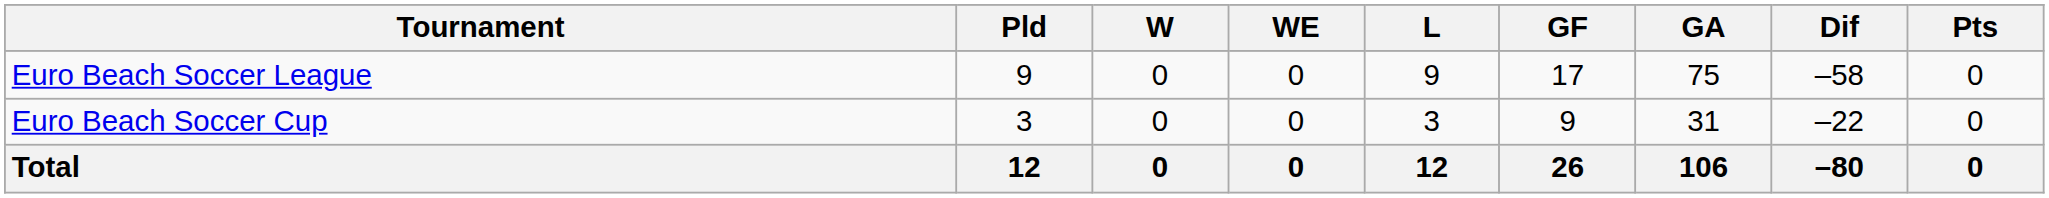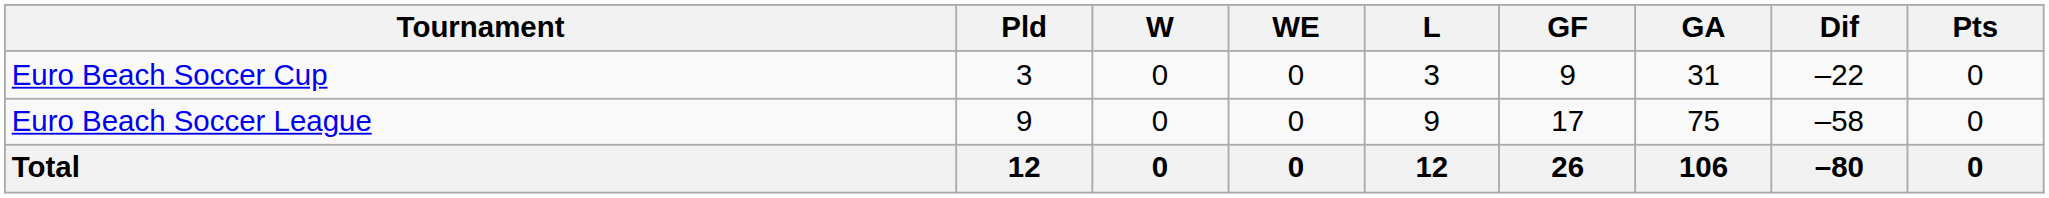rows swapped: Euro Beach Soccer League <-> Euro Beach Soccer Cup
